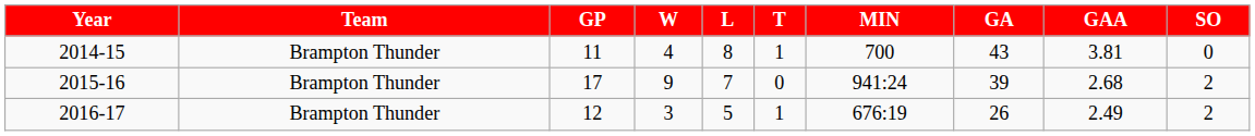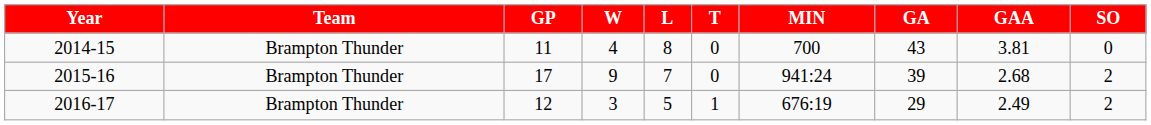2014-15 | T: 1 -> 0
2016-17 | GA: 26 -> 29
